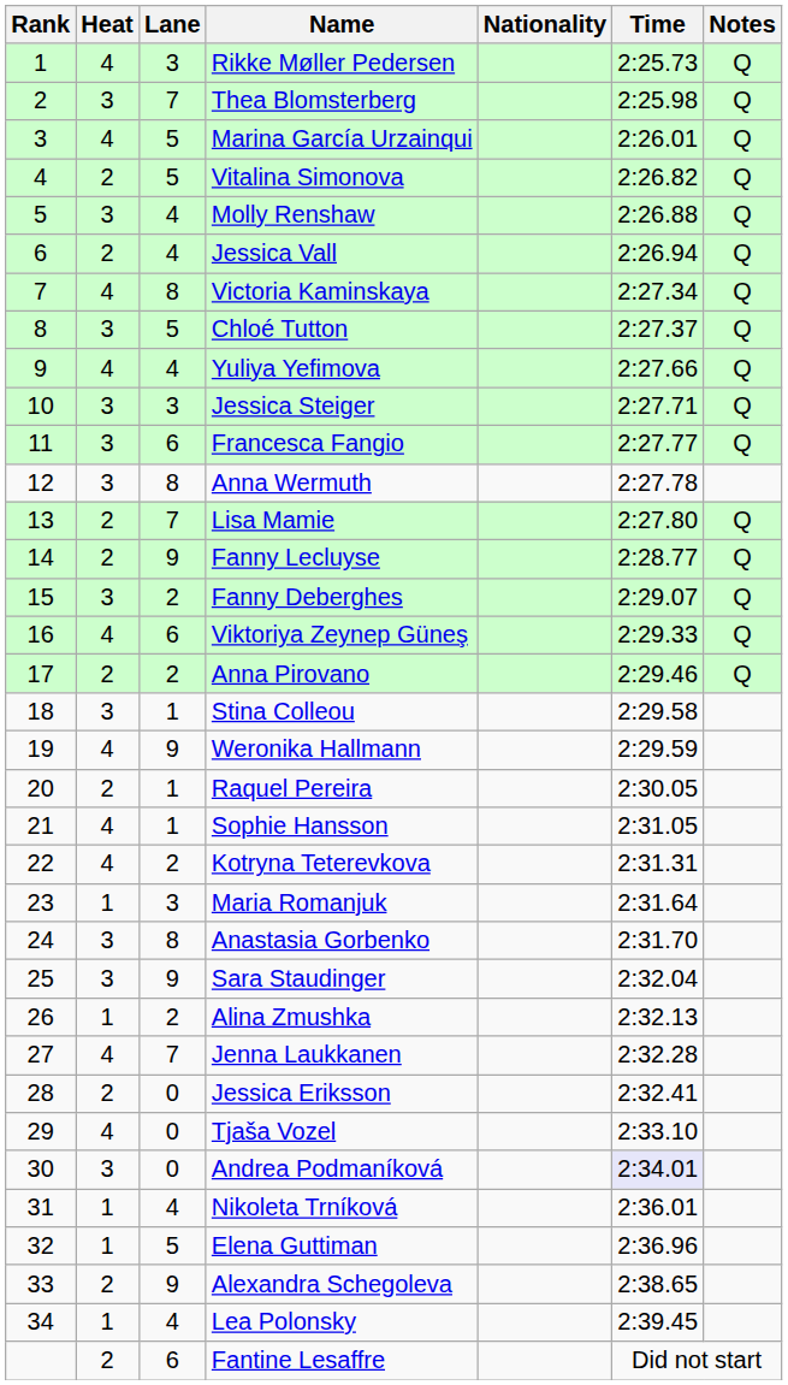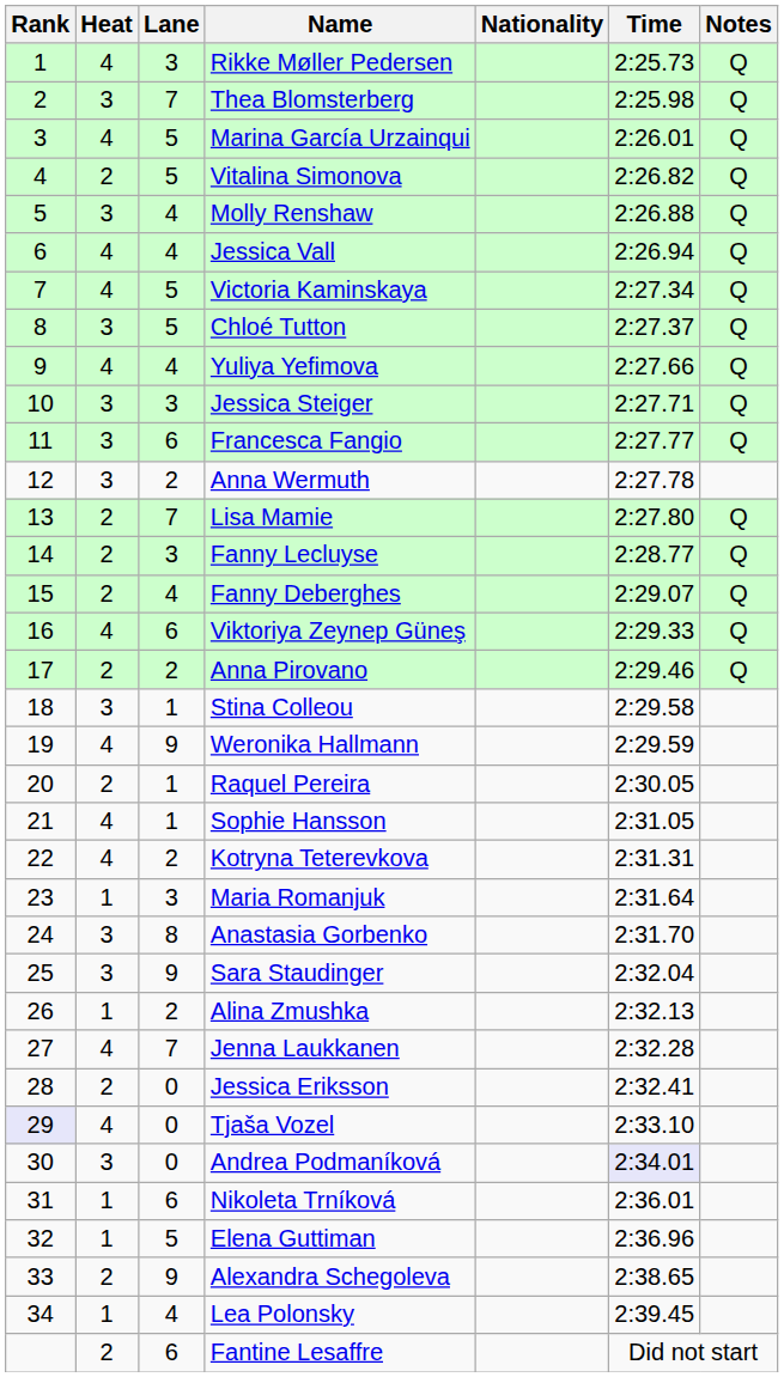Jessica Vall | Heat: 2 -> 4
Victoria Kaminskaya | Lane: 8 -> 5
Anna Wermuth | Lane: 8 -> 2
Fanny Lecluyse | Lane: 9 -> 3
Fanny Deberghes | Heat: 3 -> 2
Fanny Deberghes | Lane: 2 -> 4
Tjaša Vozel | Rank: no background -> lavender background
Nikoleta Trníková | Lane: 4 -> 6
